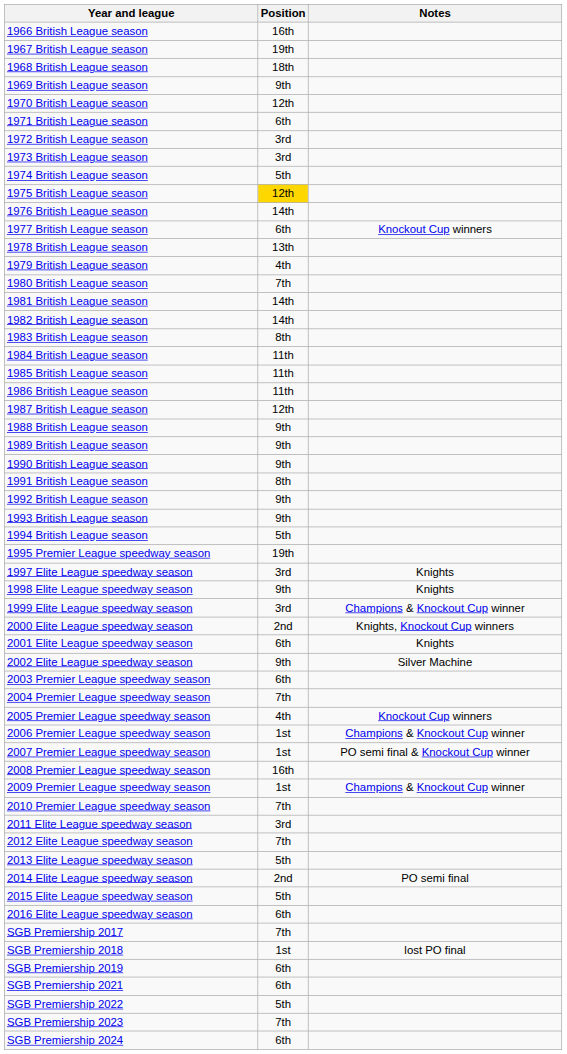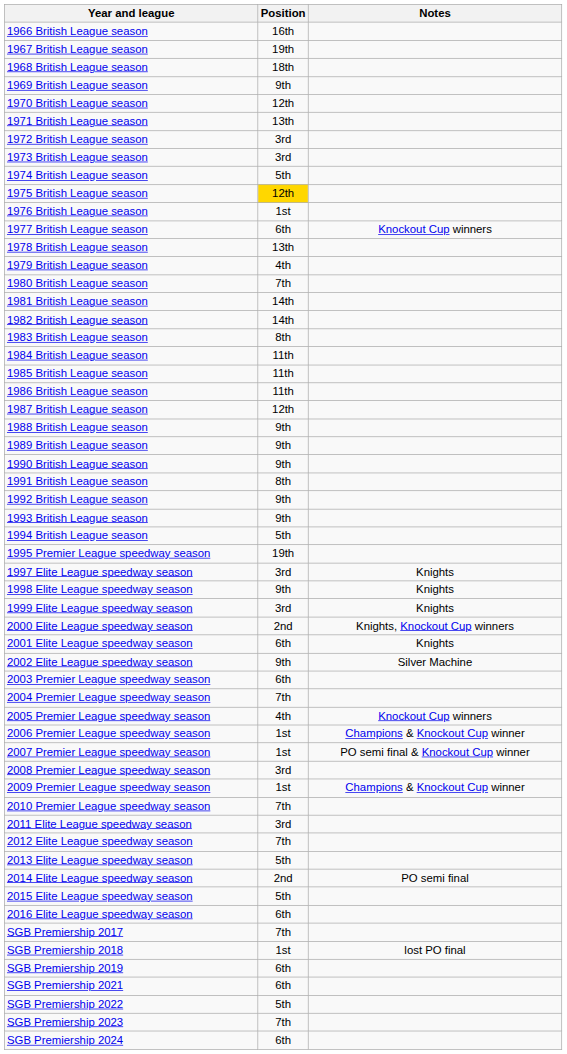1971 British League season | Position: 6th -> 13th
1976 British League season | Position: 14th -> 1st
1999 Elite League speedway season | Notes: Champions & Knockout Cup winner -> Knights
2008 Premier League speedway season | Position: 16th -> 3rd
